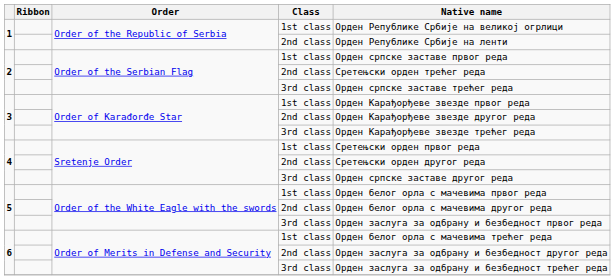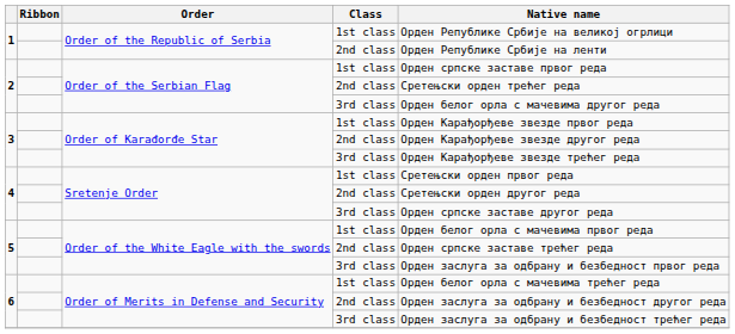2 / 3rd class | Native name: Орден српске заставе трећег реда -> Орден белог орла с мачевима другог реда
5 / 2nd class | Native name: Орден белог орла с мачевима другог реда -> Орден српске заставе трећег реда
